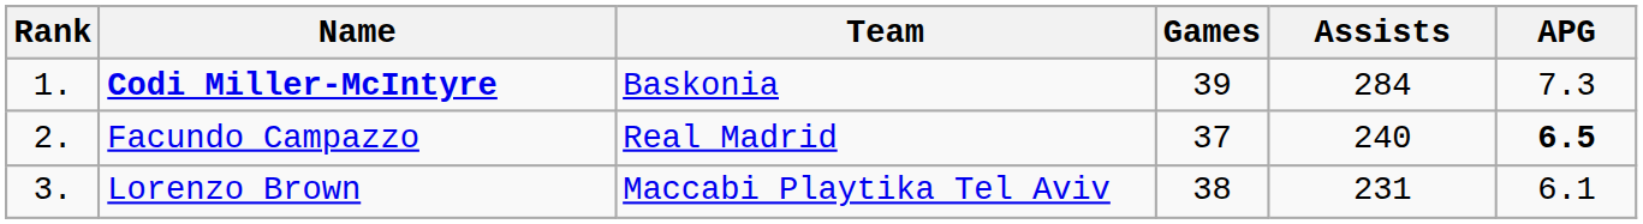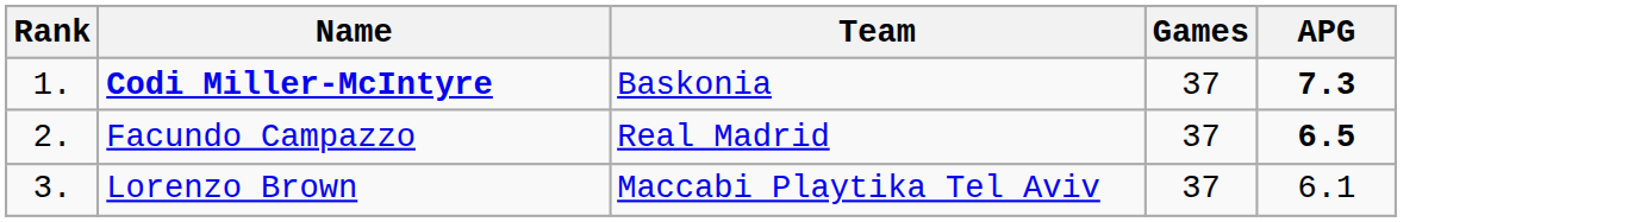- column: Assists | 284 | 240 | 231
Codi Miller-McIntyre | Games: 39 -> 37
Codi Miller-McIntyre | APG: normal -> bold
Lorenzo Brown | Games: 38 -> 37
